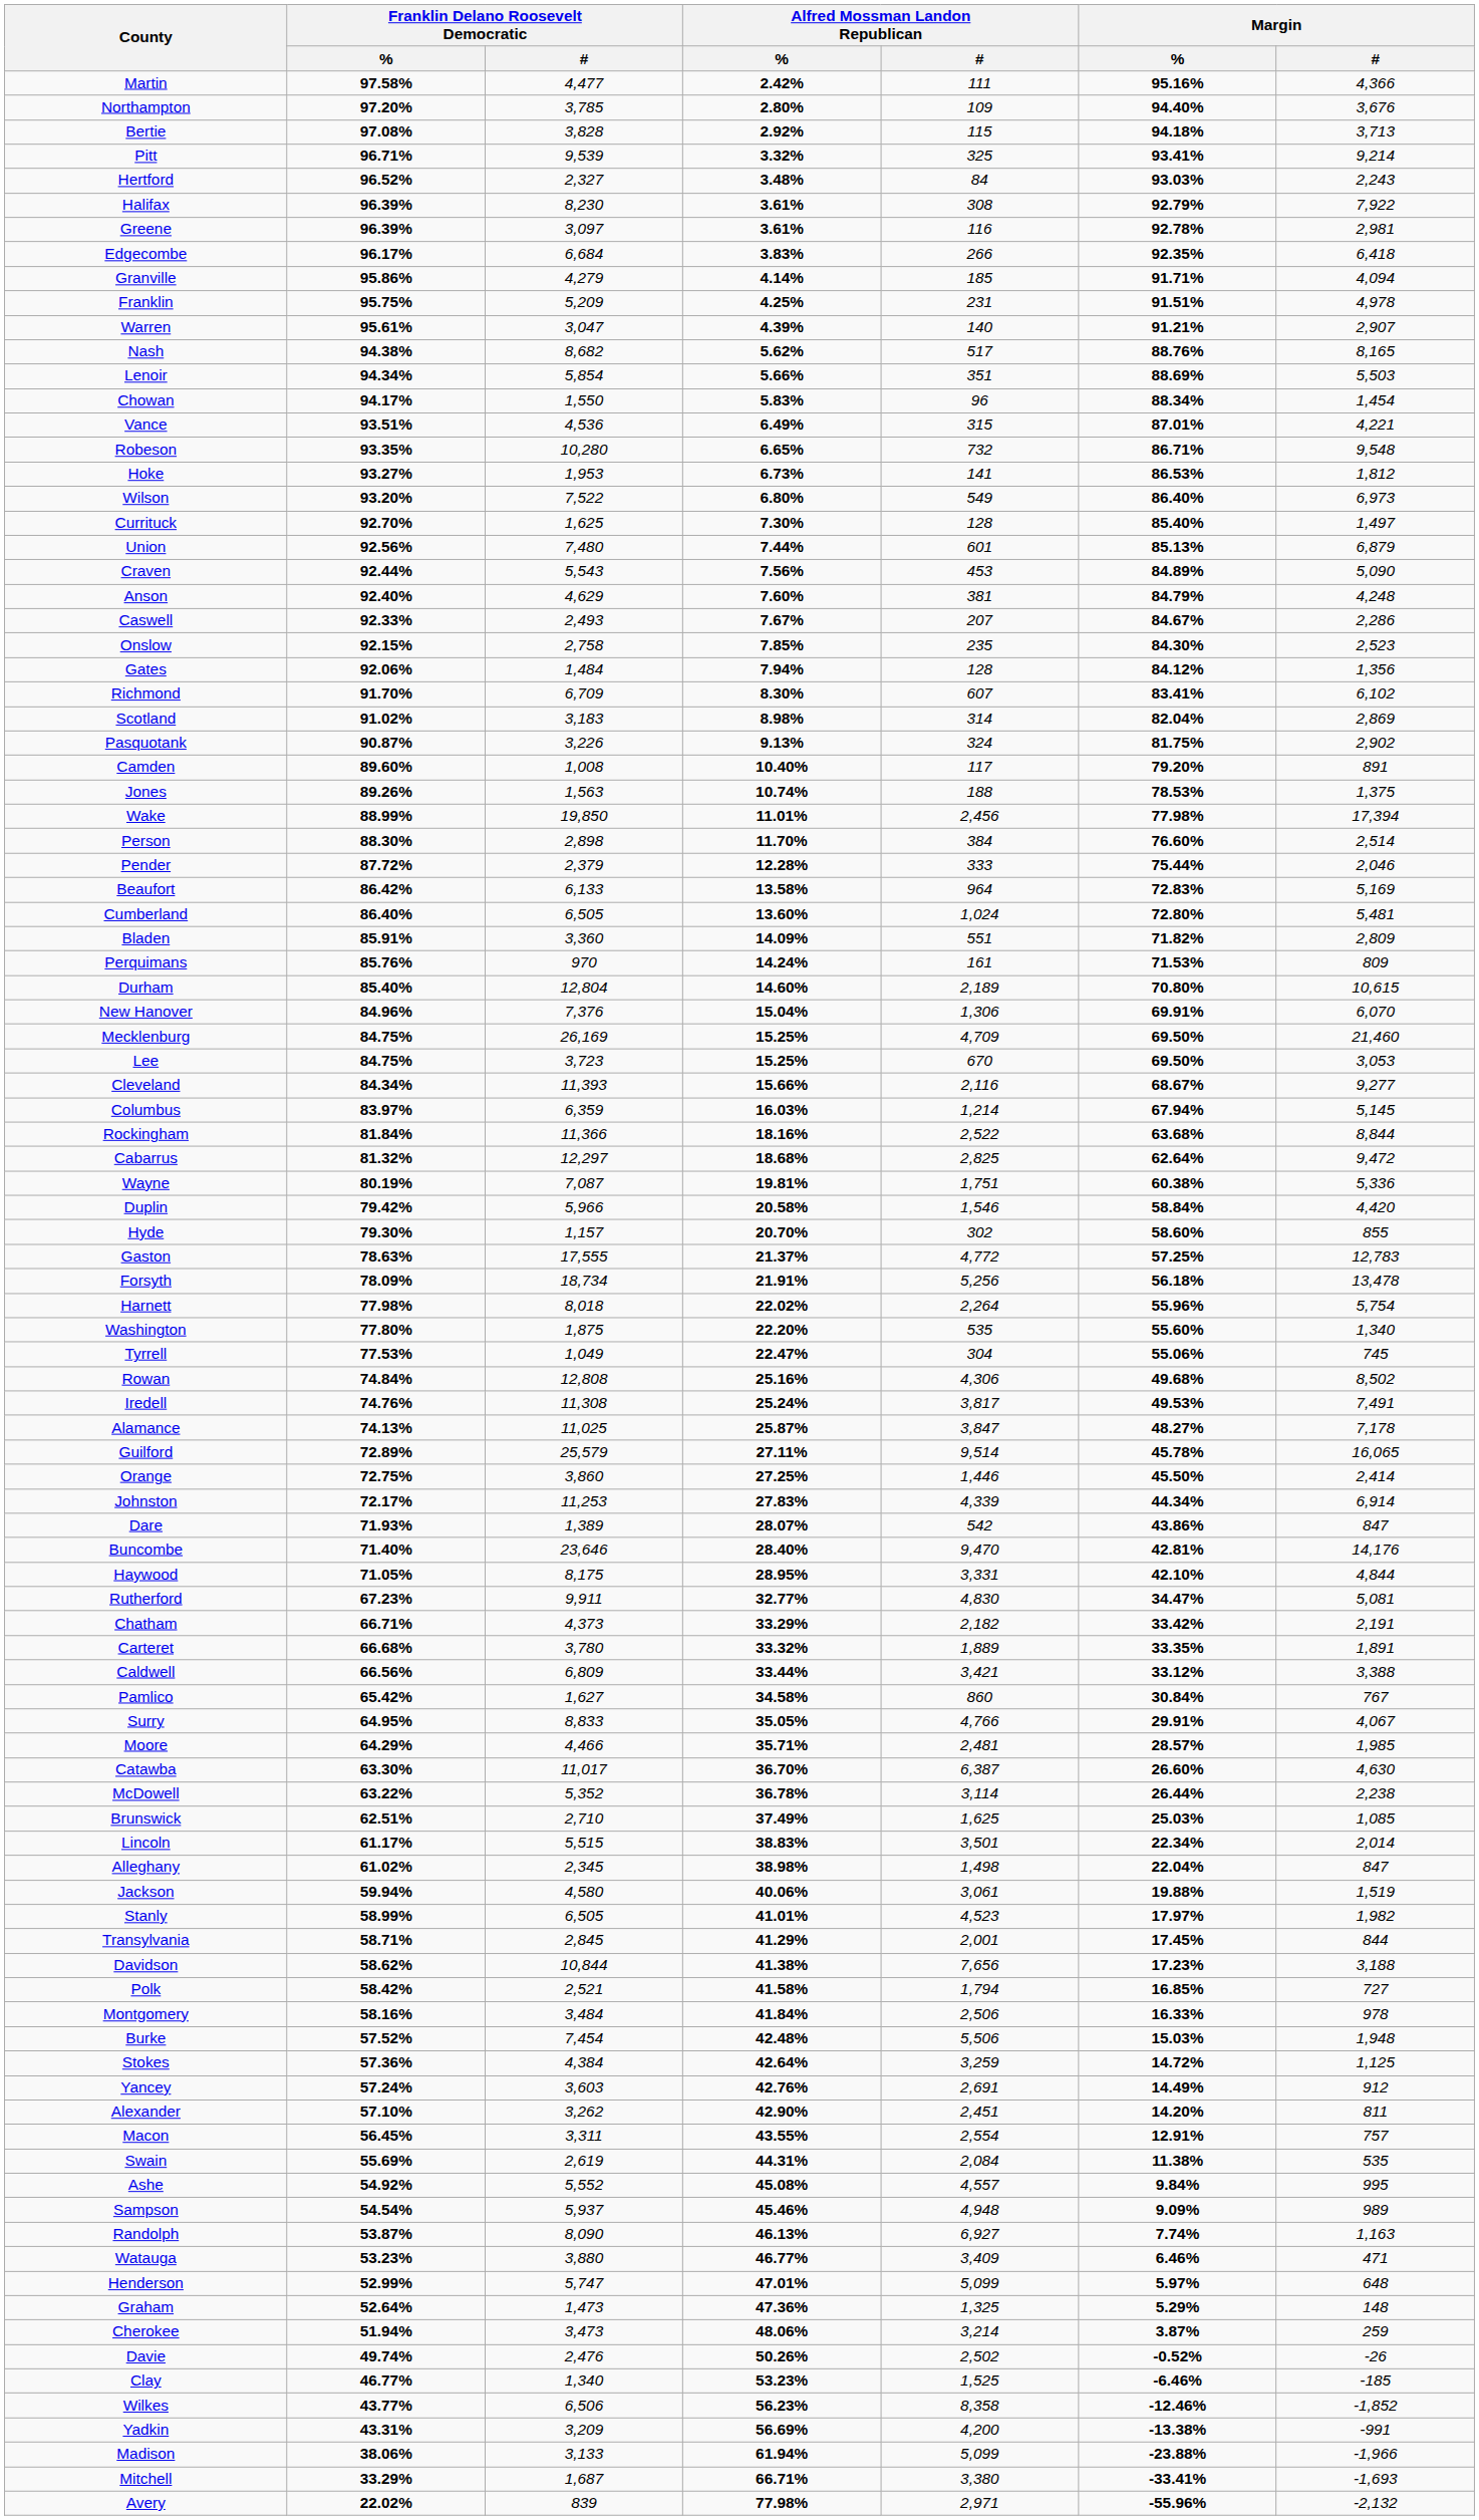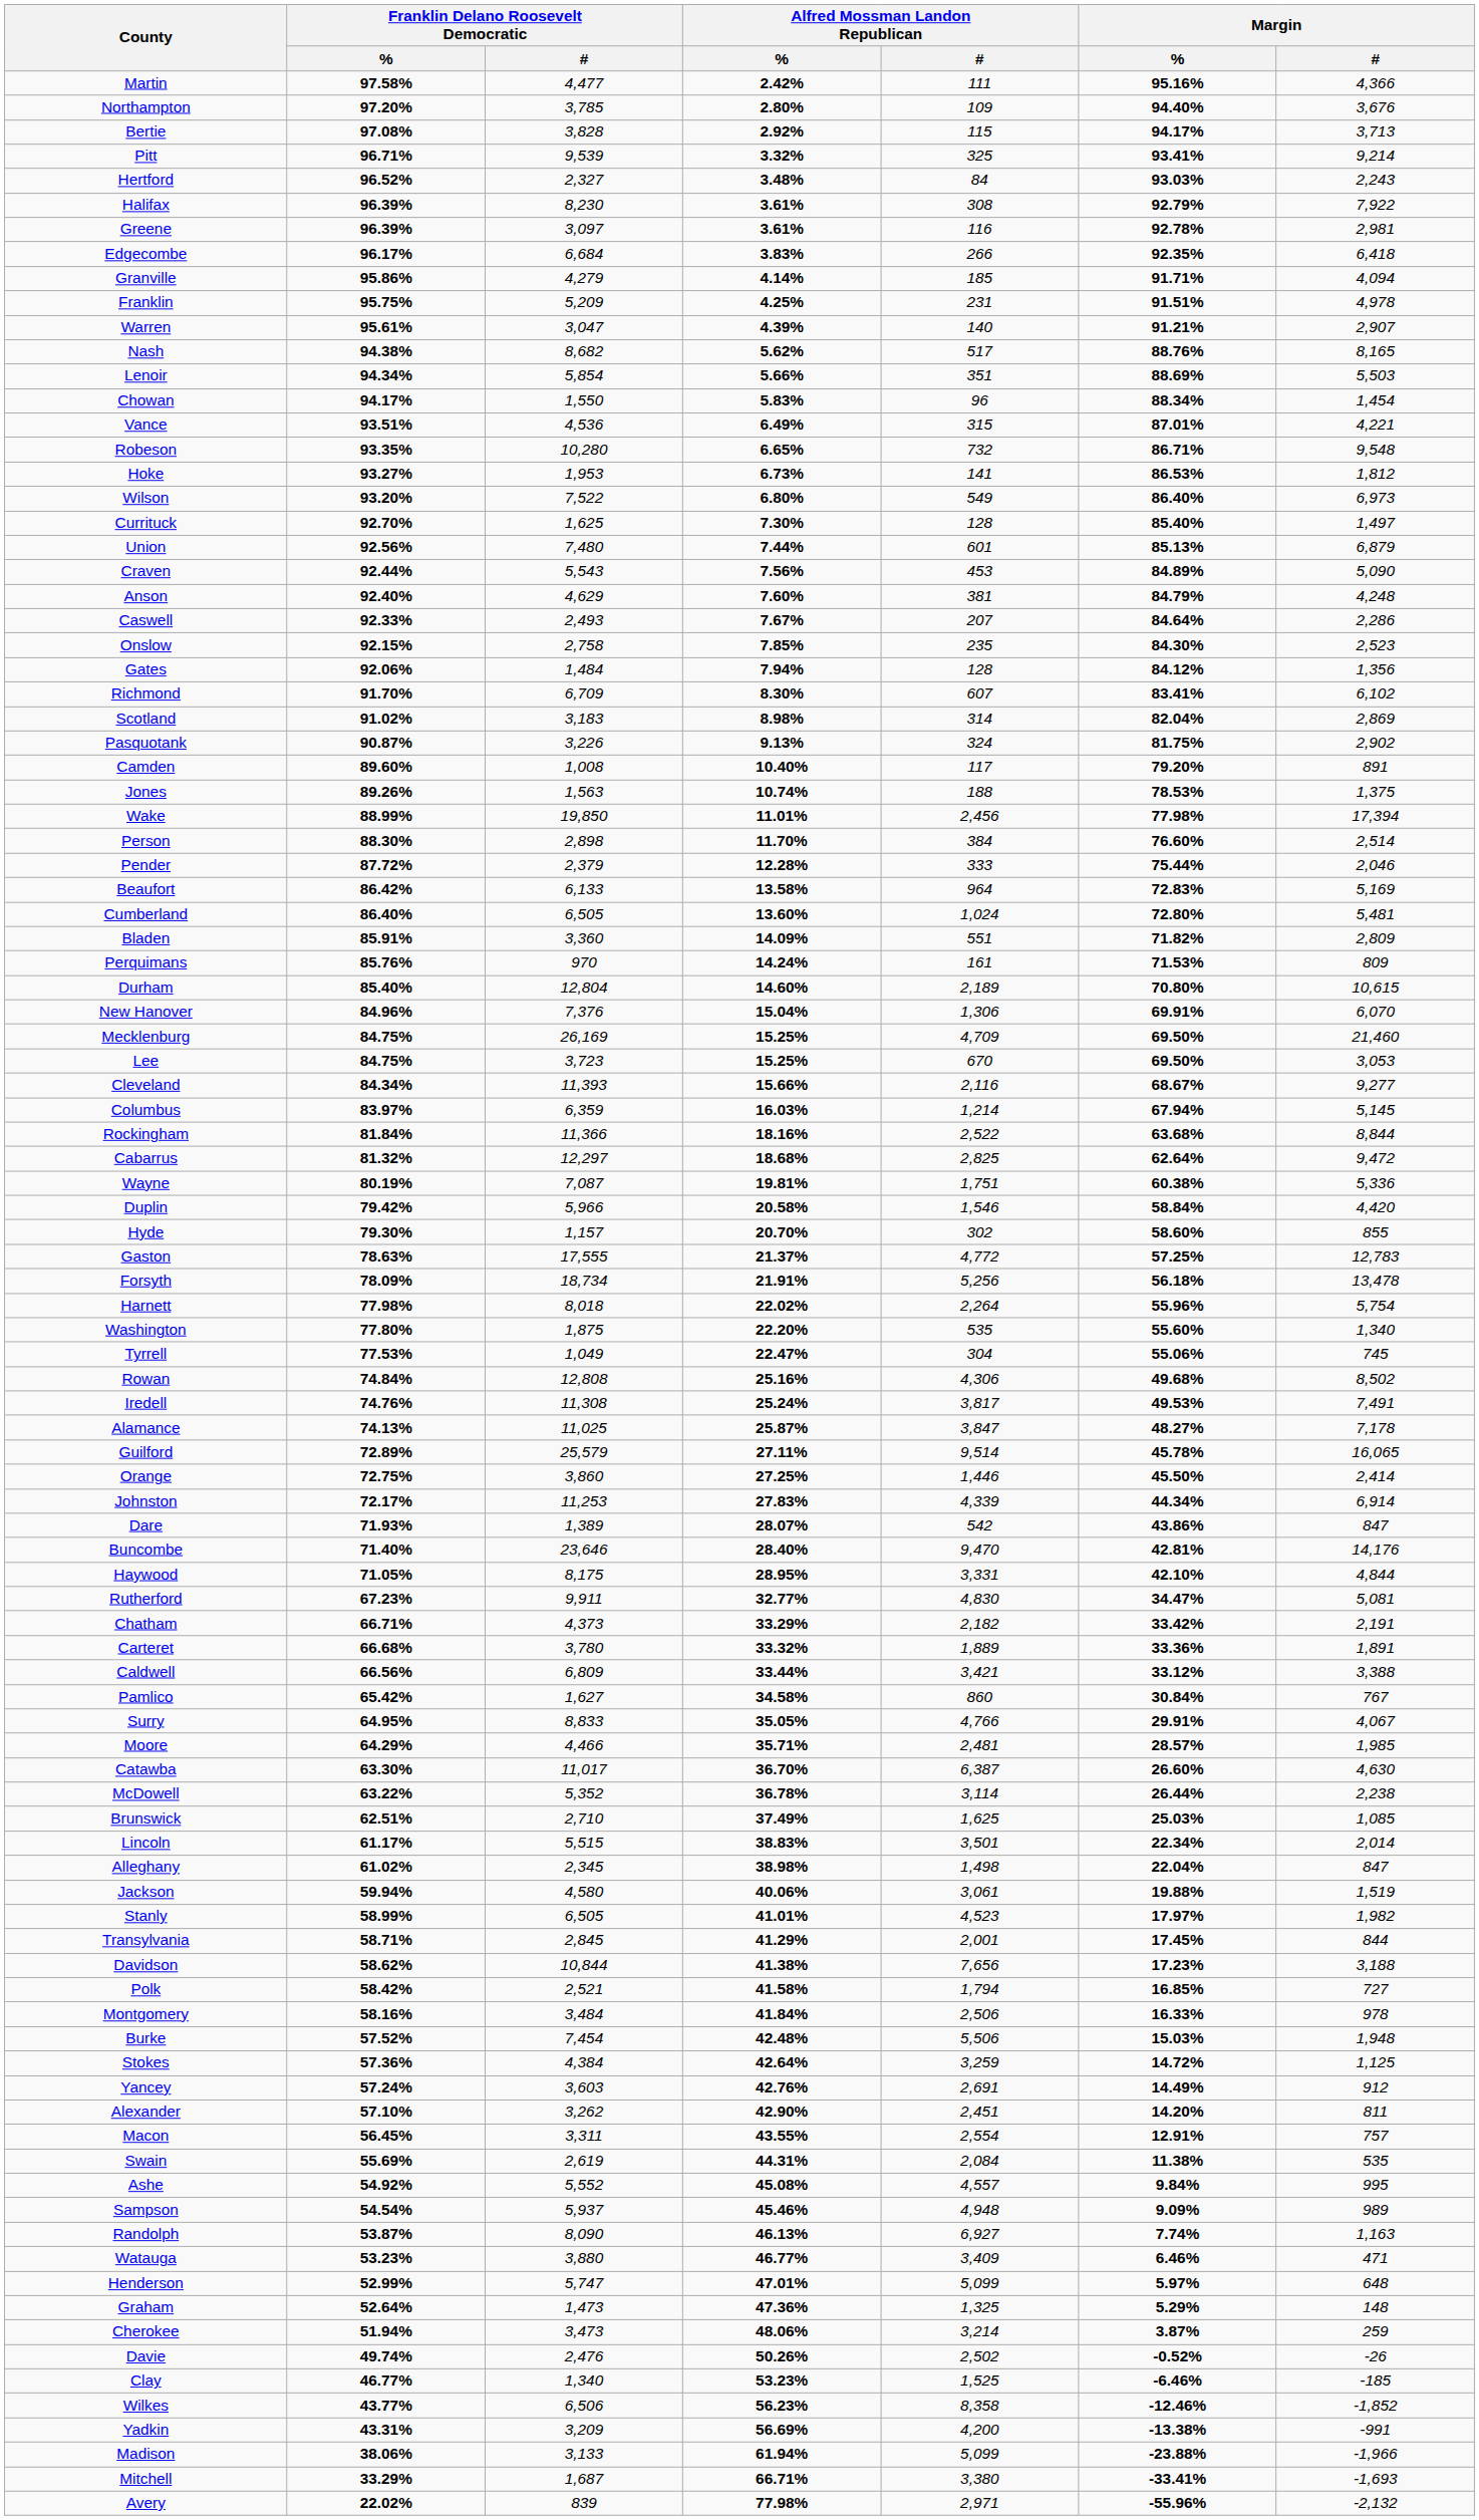Bertie | Margin / %: 94.18% -> 94.17%
Caswell | Margin / %: 84.67% -> 84.64%
Carteret | Margin / %: 33.35% -> 33.36%
